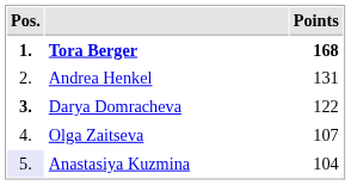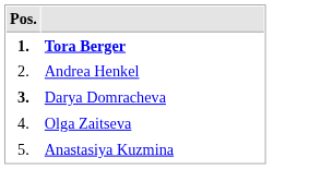- column: Points | 168 | 131 | 122 | 107 | 104
Anastasiya Kuzmina | Pos.: lavender background -> no background
